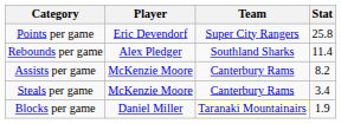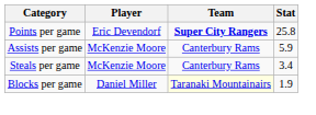Points per game | Team: normal -> bold
- row: Rebounds per game | Alex Pledger | Southland Sharks | 11.4
Assists per game | Stat: 8.2 -> 5.9
